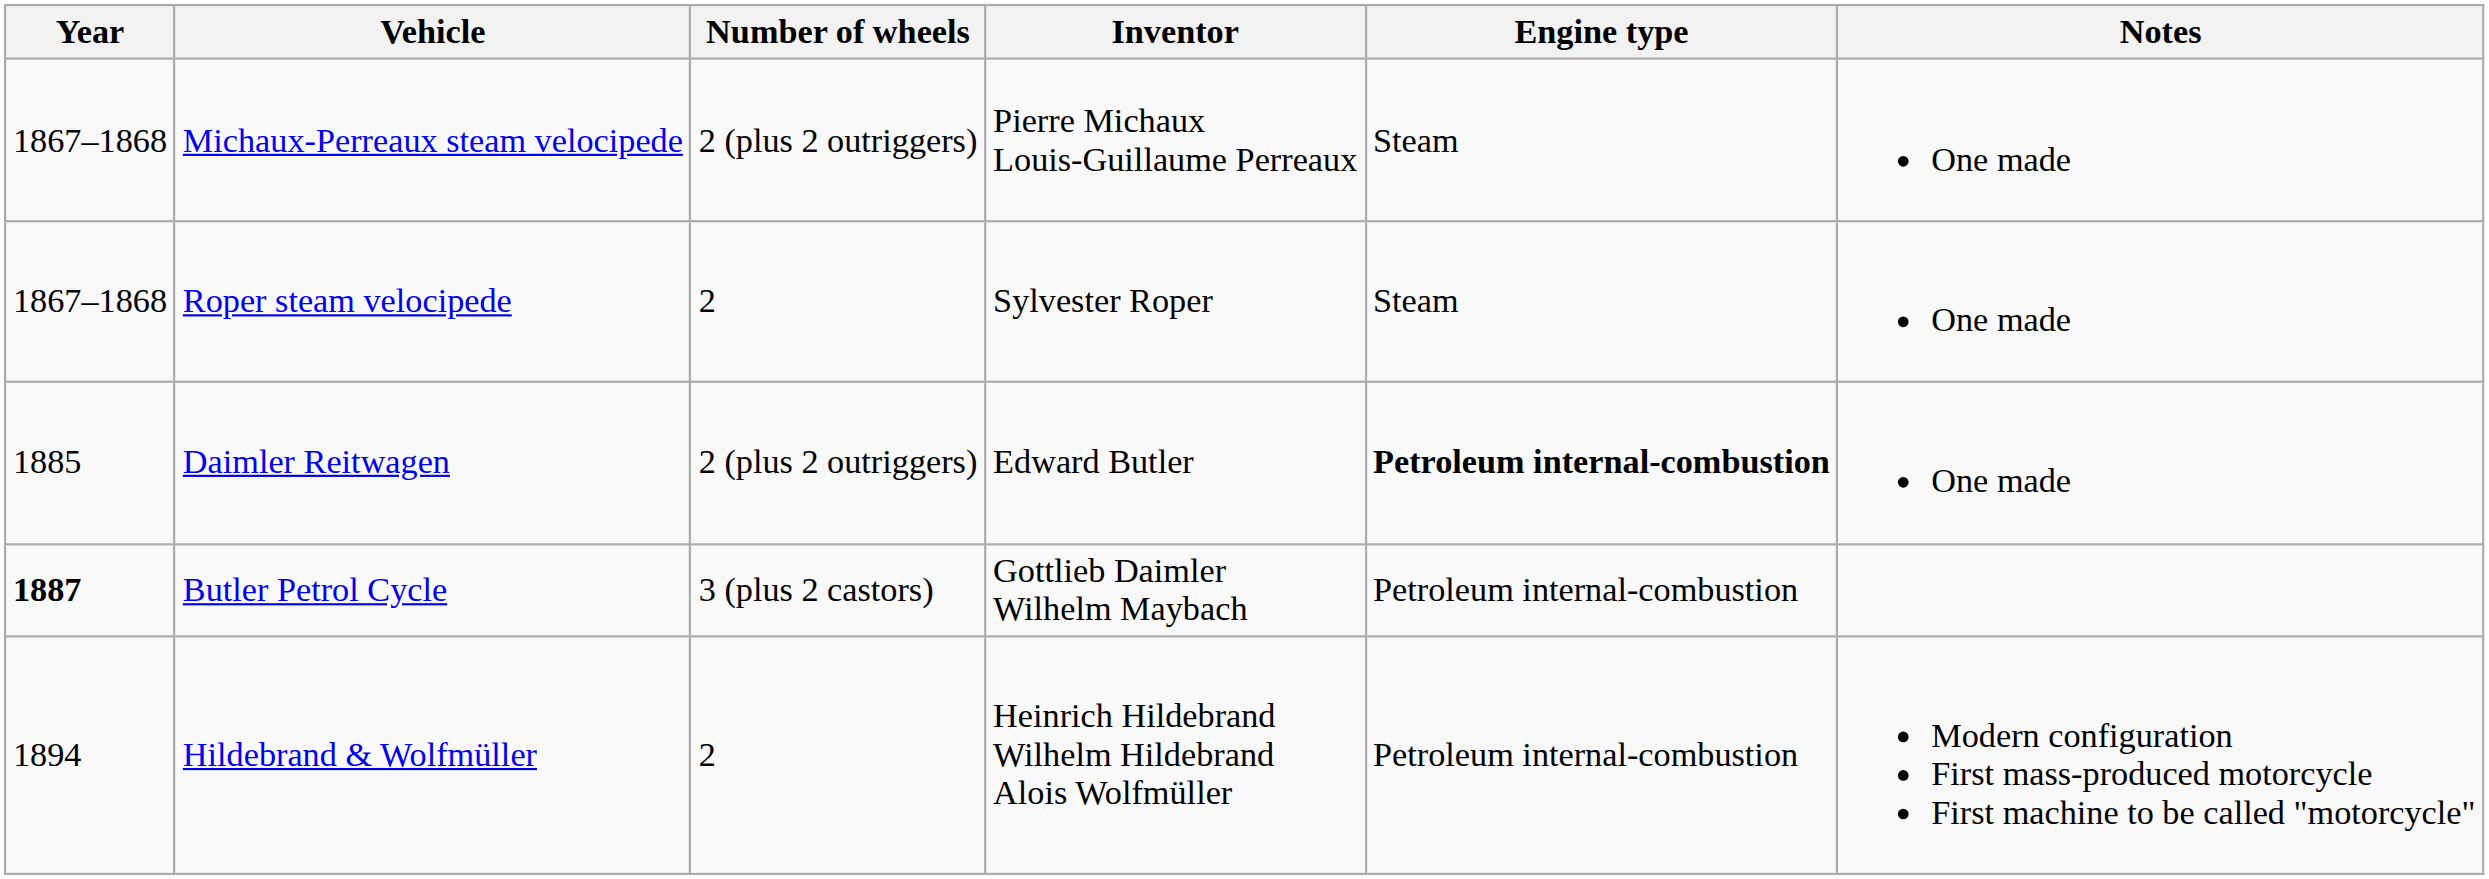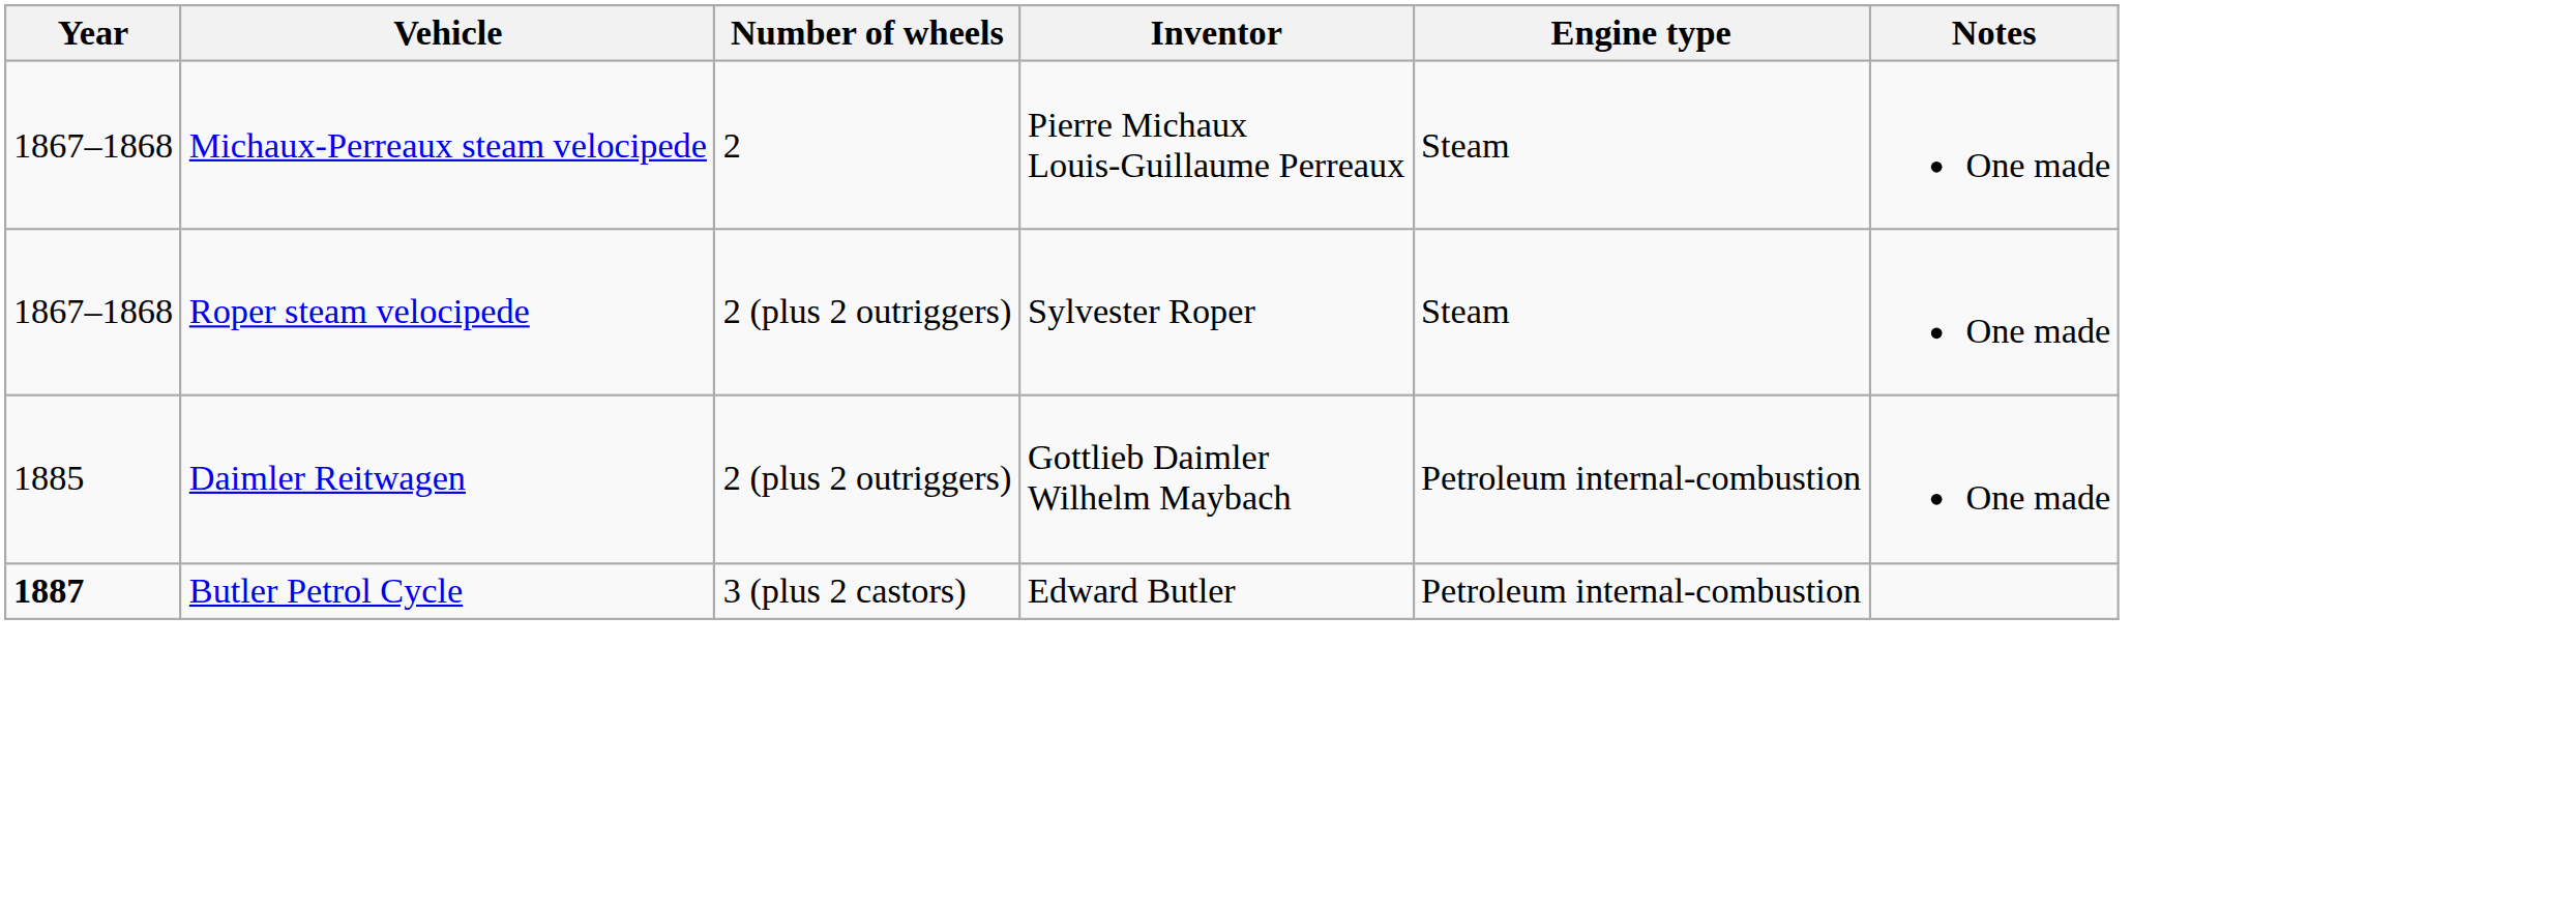Michaux-Perreaux steam velocipede | Number of wheels: 2 (plus 2 outriggers) -> 2
Roper steam velocipede | Number of wheels: 2 -> 2 (plus 2 outriggers)
Daimler Reitwagen | Inventor: Edward Butler -> Gottlieb Daimler Wilhelm Maybach
Daimler Reitwagen | Engine type: bold -> normal
Butler Petrol Cycle | Inventor: Gottlieb Daimler Wilhelm Maybach -> Edward Butler
- row: 1894 | Hildebrand & Wolfmüller | 2 | Heinrich Hildebrand Wilhelm Hildebrand Alois Wolfmüller | Petroleum internal-combustion | Modern configuration First mass-produced motorcycle First machine to be called "motorcycle"
